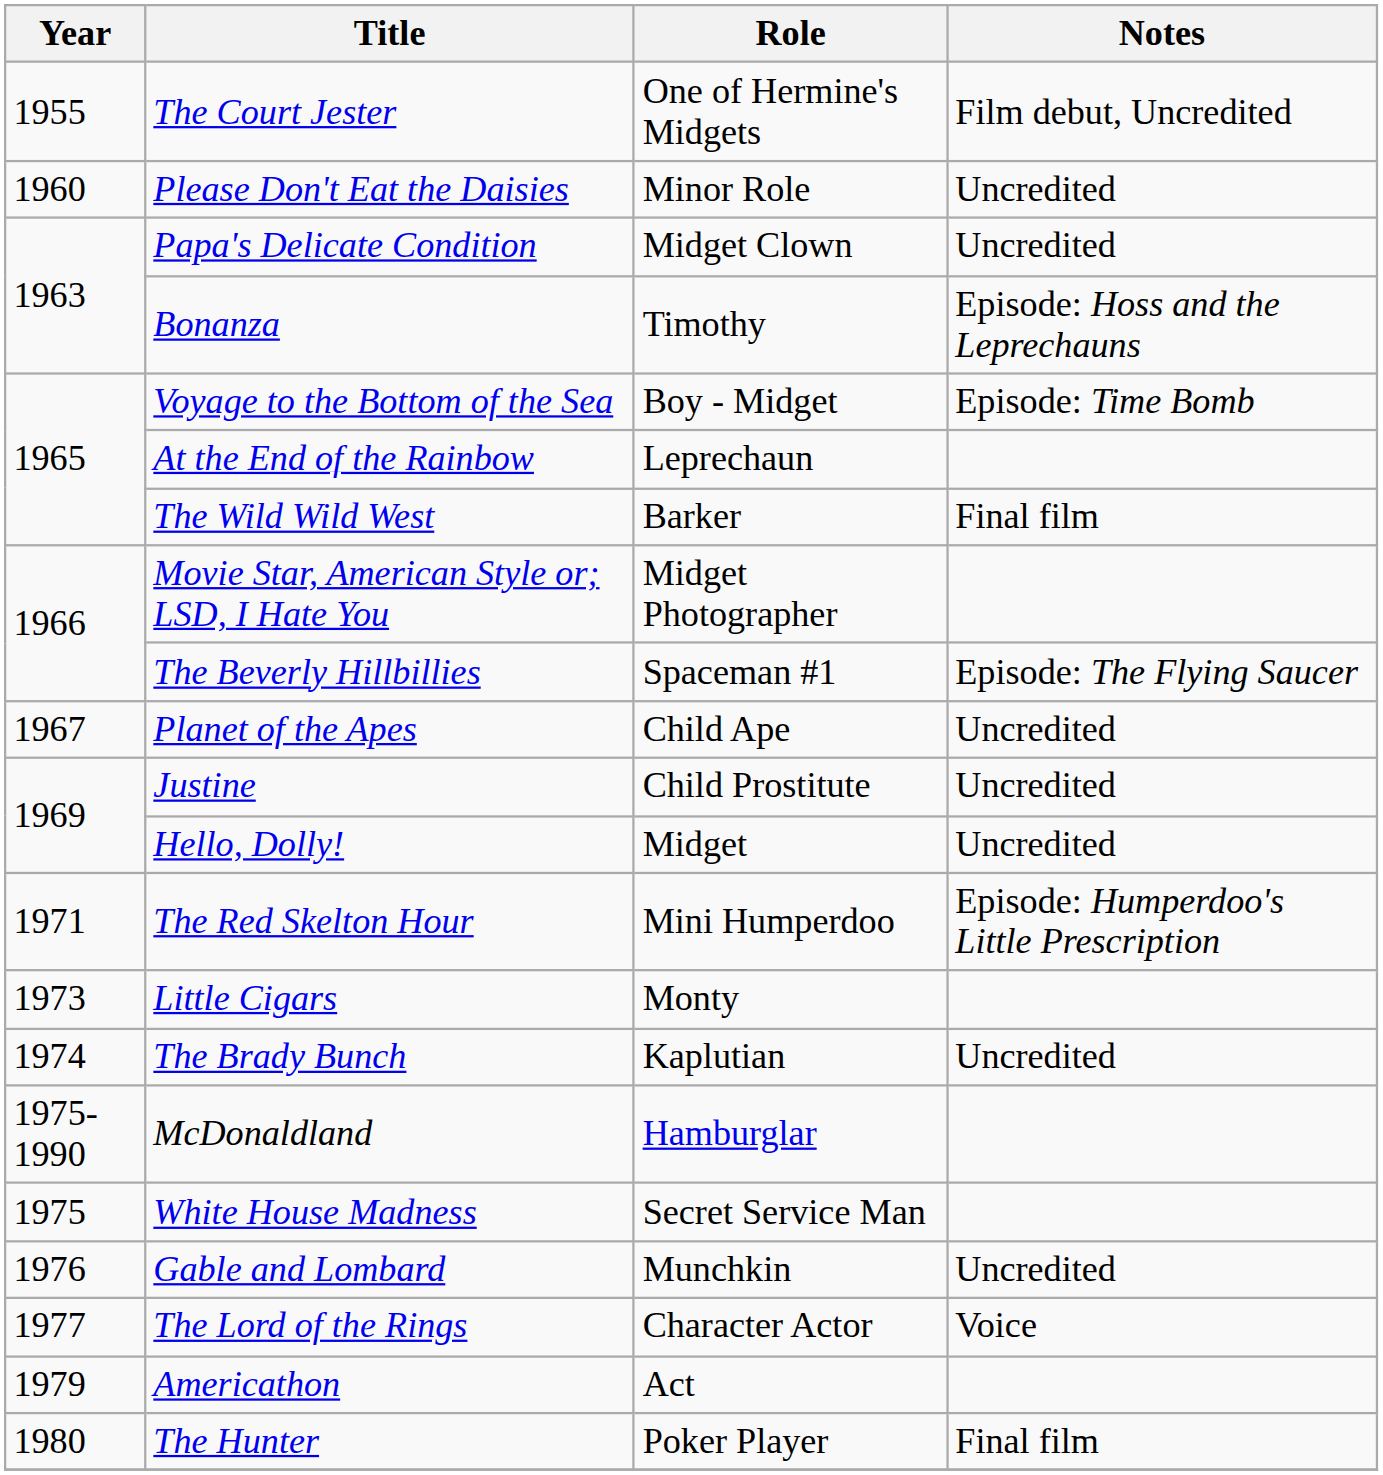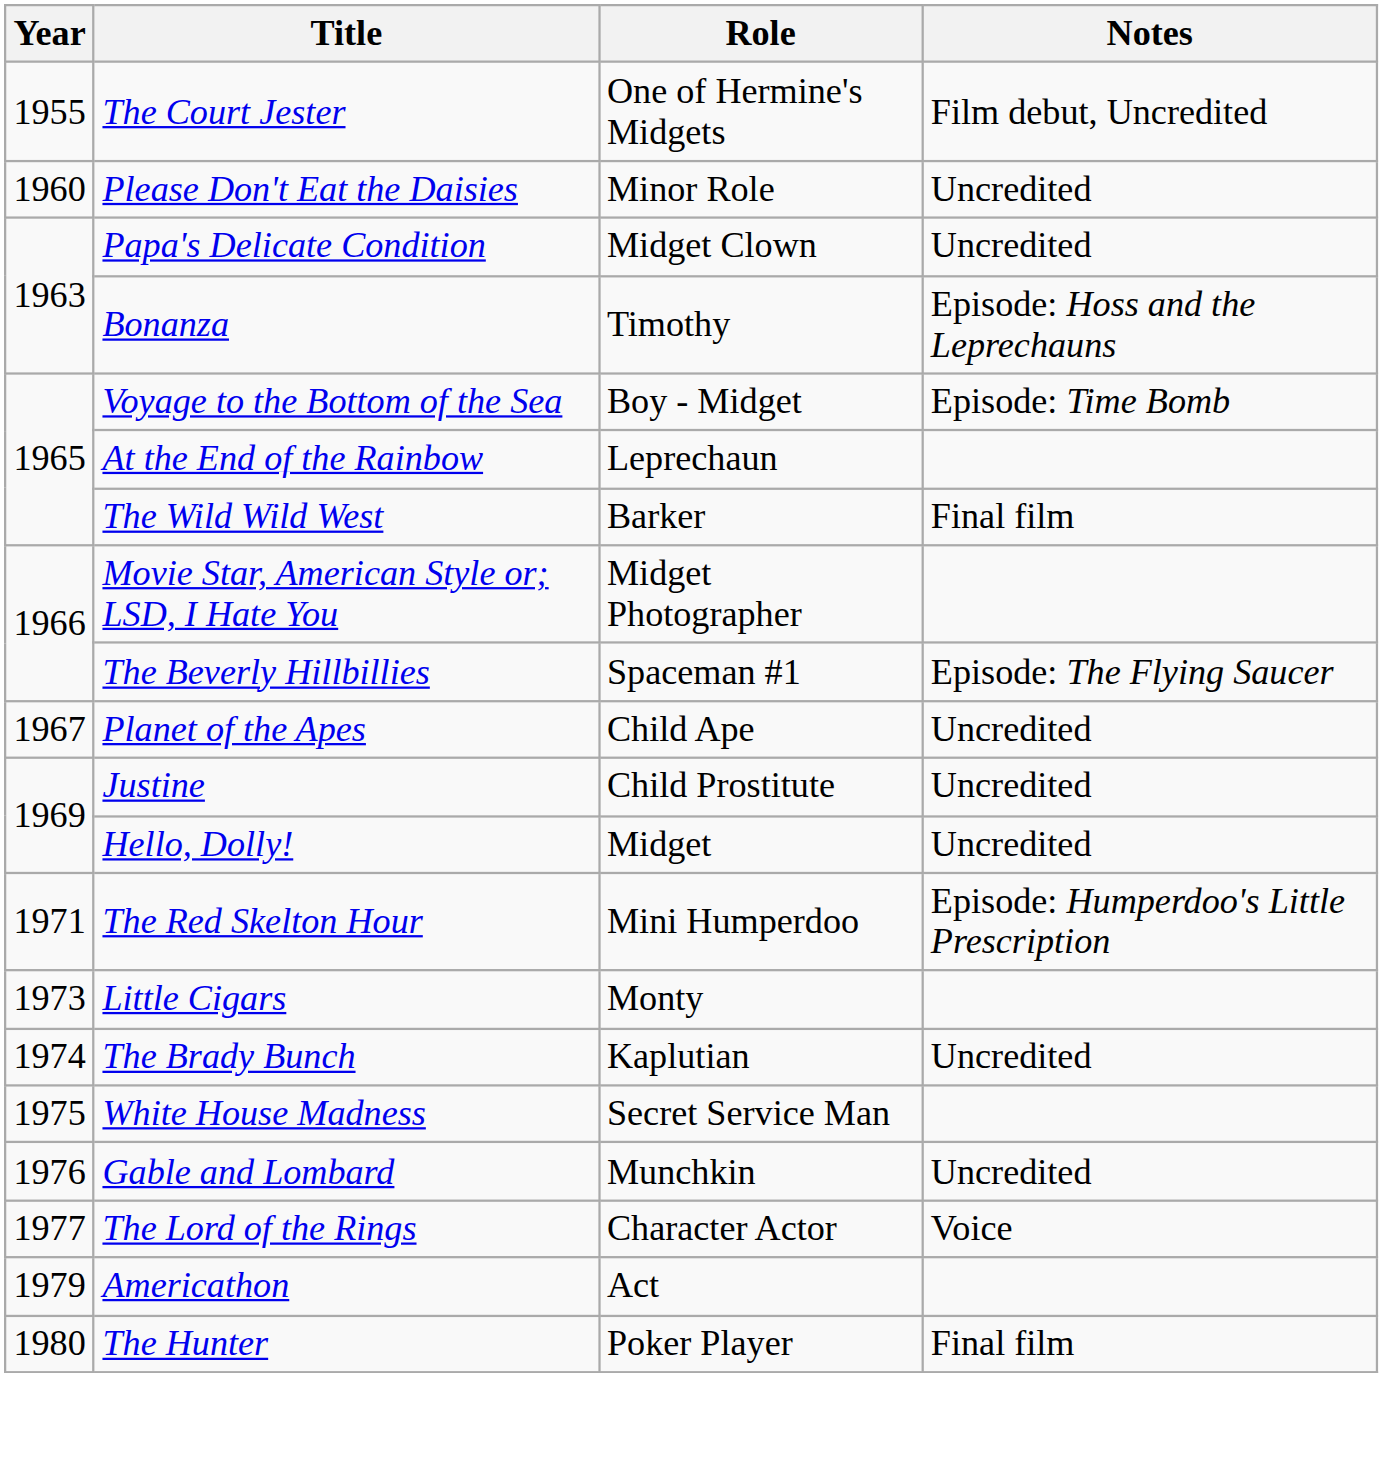- row: 1975-1990 | McDonaldland | Hamburglar
